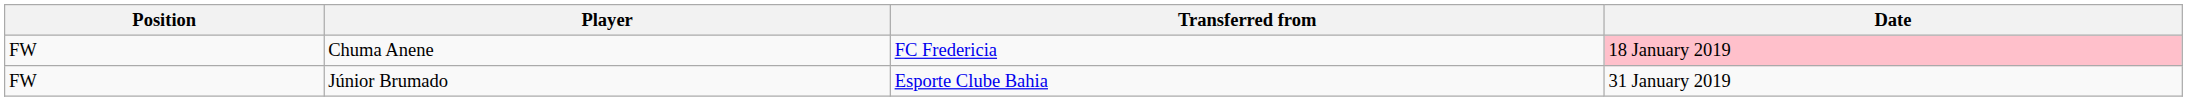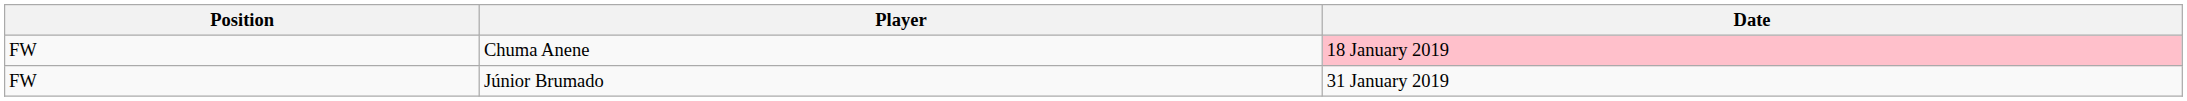- column: Transferred from | FC Fredericia | Esporte Clube Bahia
